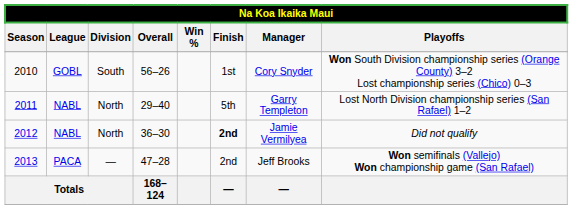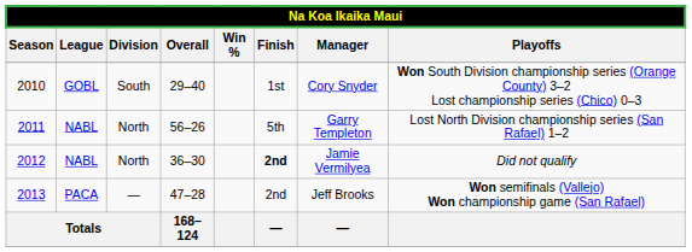2010 | Overall: 56–26 -> 29–40
2011 | Overall: 29–40 -> 56–26
